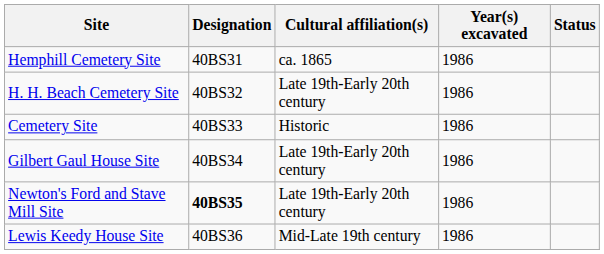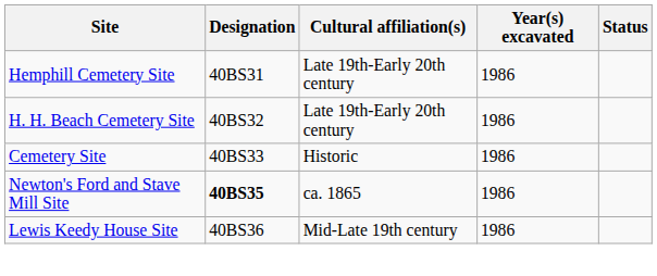Hemphill Cemetery Site | Cultural affiliation(s): ca. 1865 -> Late 19th-Early 20th century
- row: Gilbert Gaul House Site | 40BS34 | Late 19th-Early 20th century | 1986
Newton's Ford and Stave Mill Site | Cultural affiliation(s): Late 19th-Early 20th century -> ca. 1865
